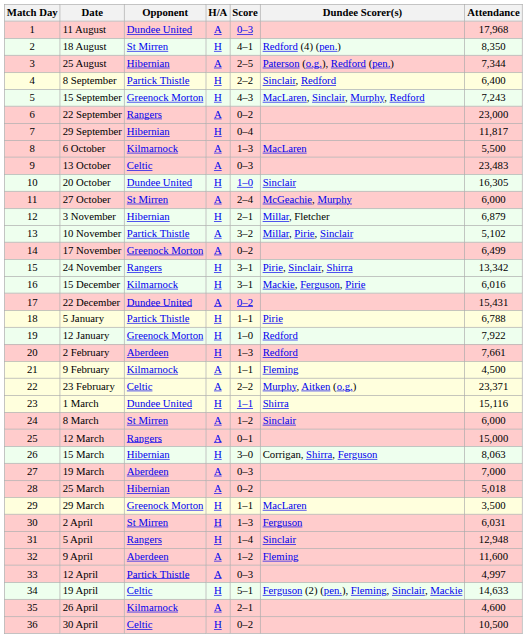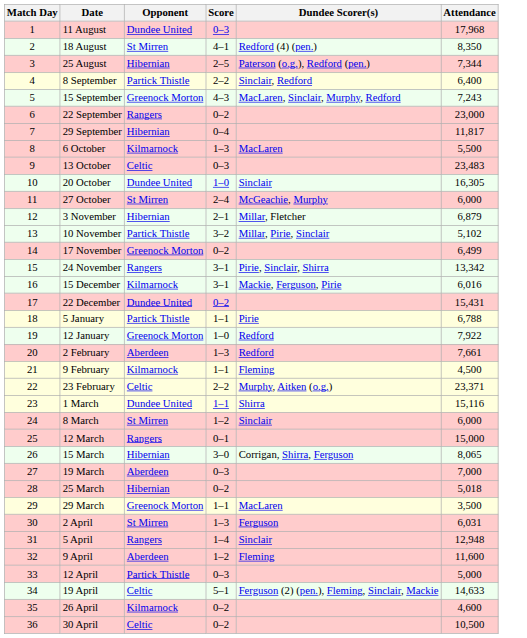- column: H/A | A | H | A | H | H | A | H | A | A | H | A | H | A | A | H | H | A | H | H | H | A | A | H | A | A | H | A | A | H | H | H | A | A | H | A | H
15 March | Attendance: 8,063 -> 8,065
12 April | Attendance: 4,997 -> 5,000
26 April | Score: 2–1 -> 0–2
